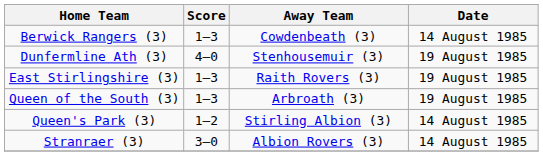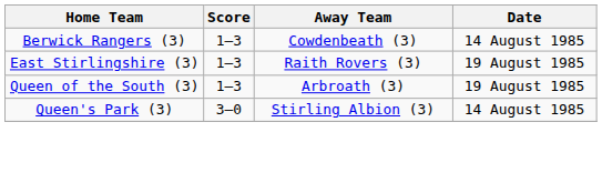- row: Dunfermline Ath (3) | 4–0 | Stenhousemuir (3) | 19 August 1985
Queen's Park (3) | Score: 1–2 -> 3–0
- row: Stranraer (3) | 3–0 | Albion Rovers (3) | 14 August 1985
